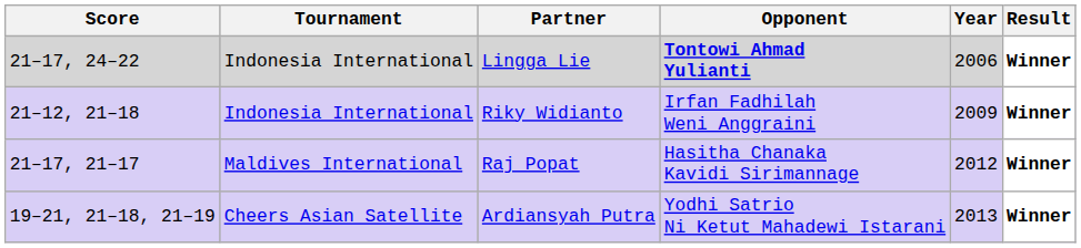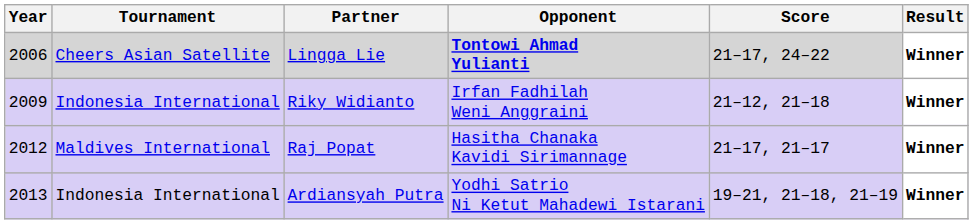columns swapped: Year <-> Score
Lingga Lie | Tournament: Indonesia International -> Cheers Asian Satellite
Ardiansyah Putra | Tournament: Cheers Asian Satellite -> Indonesia International
